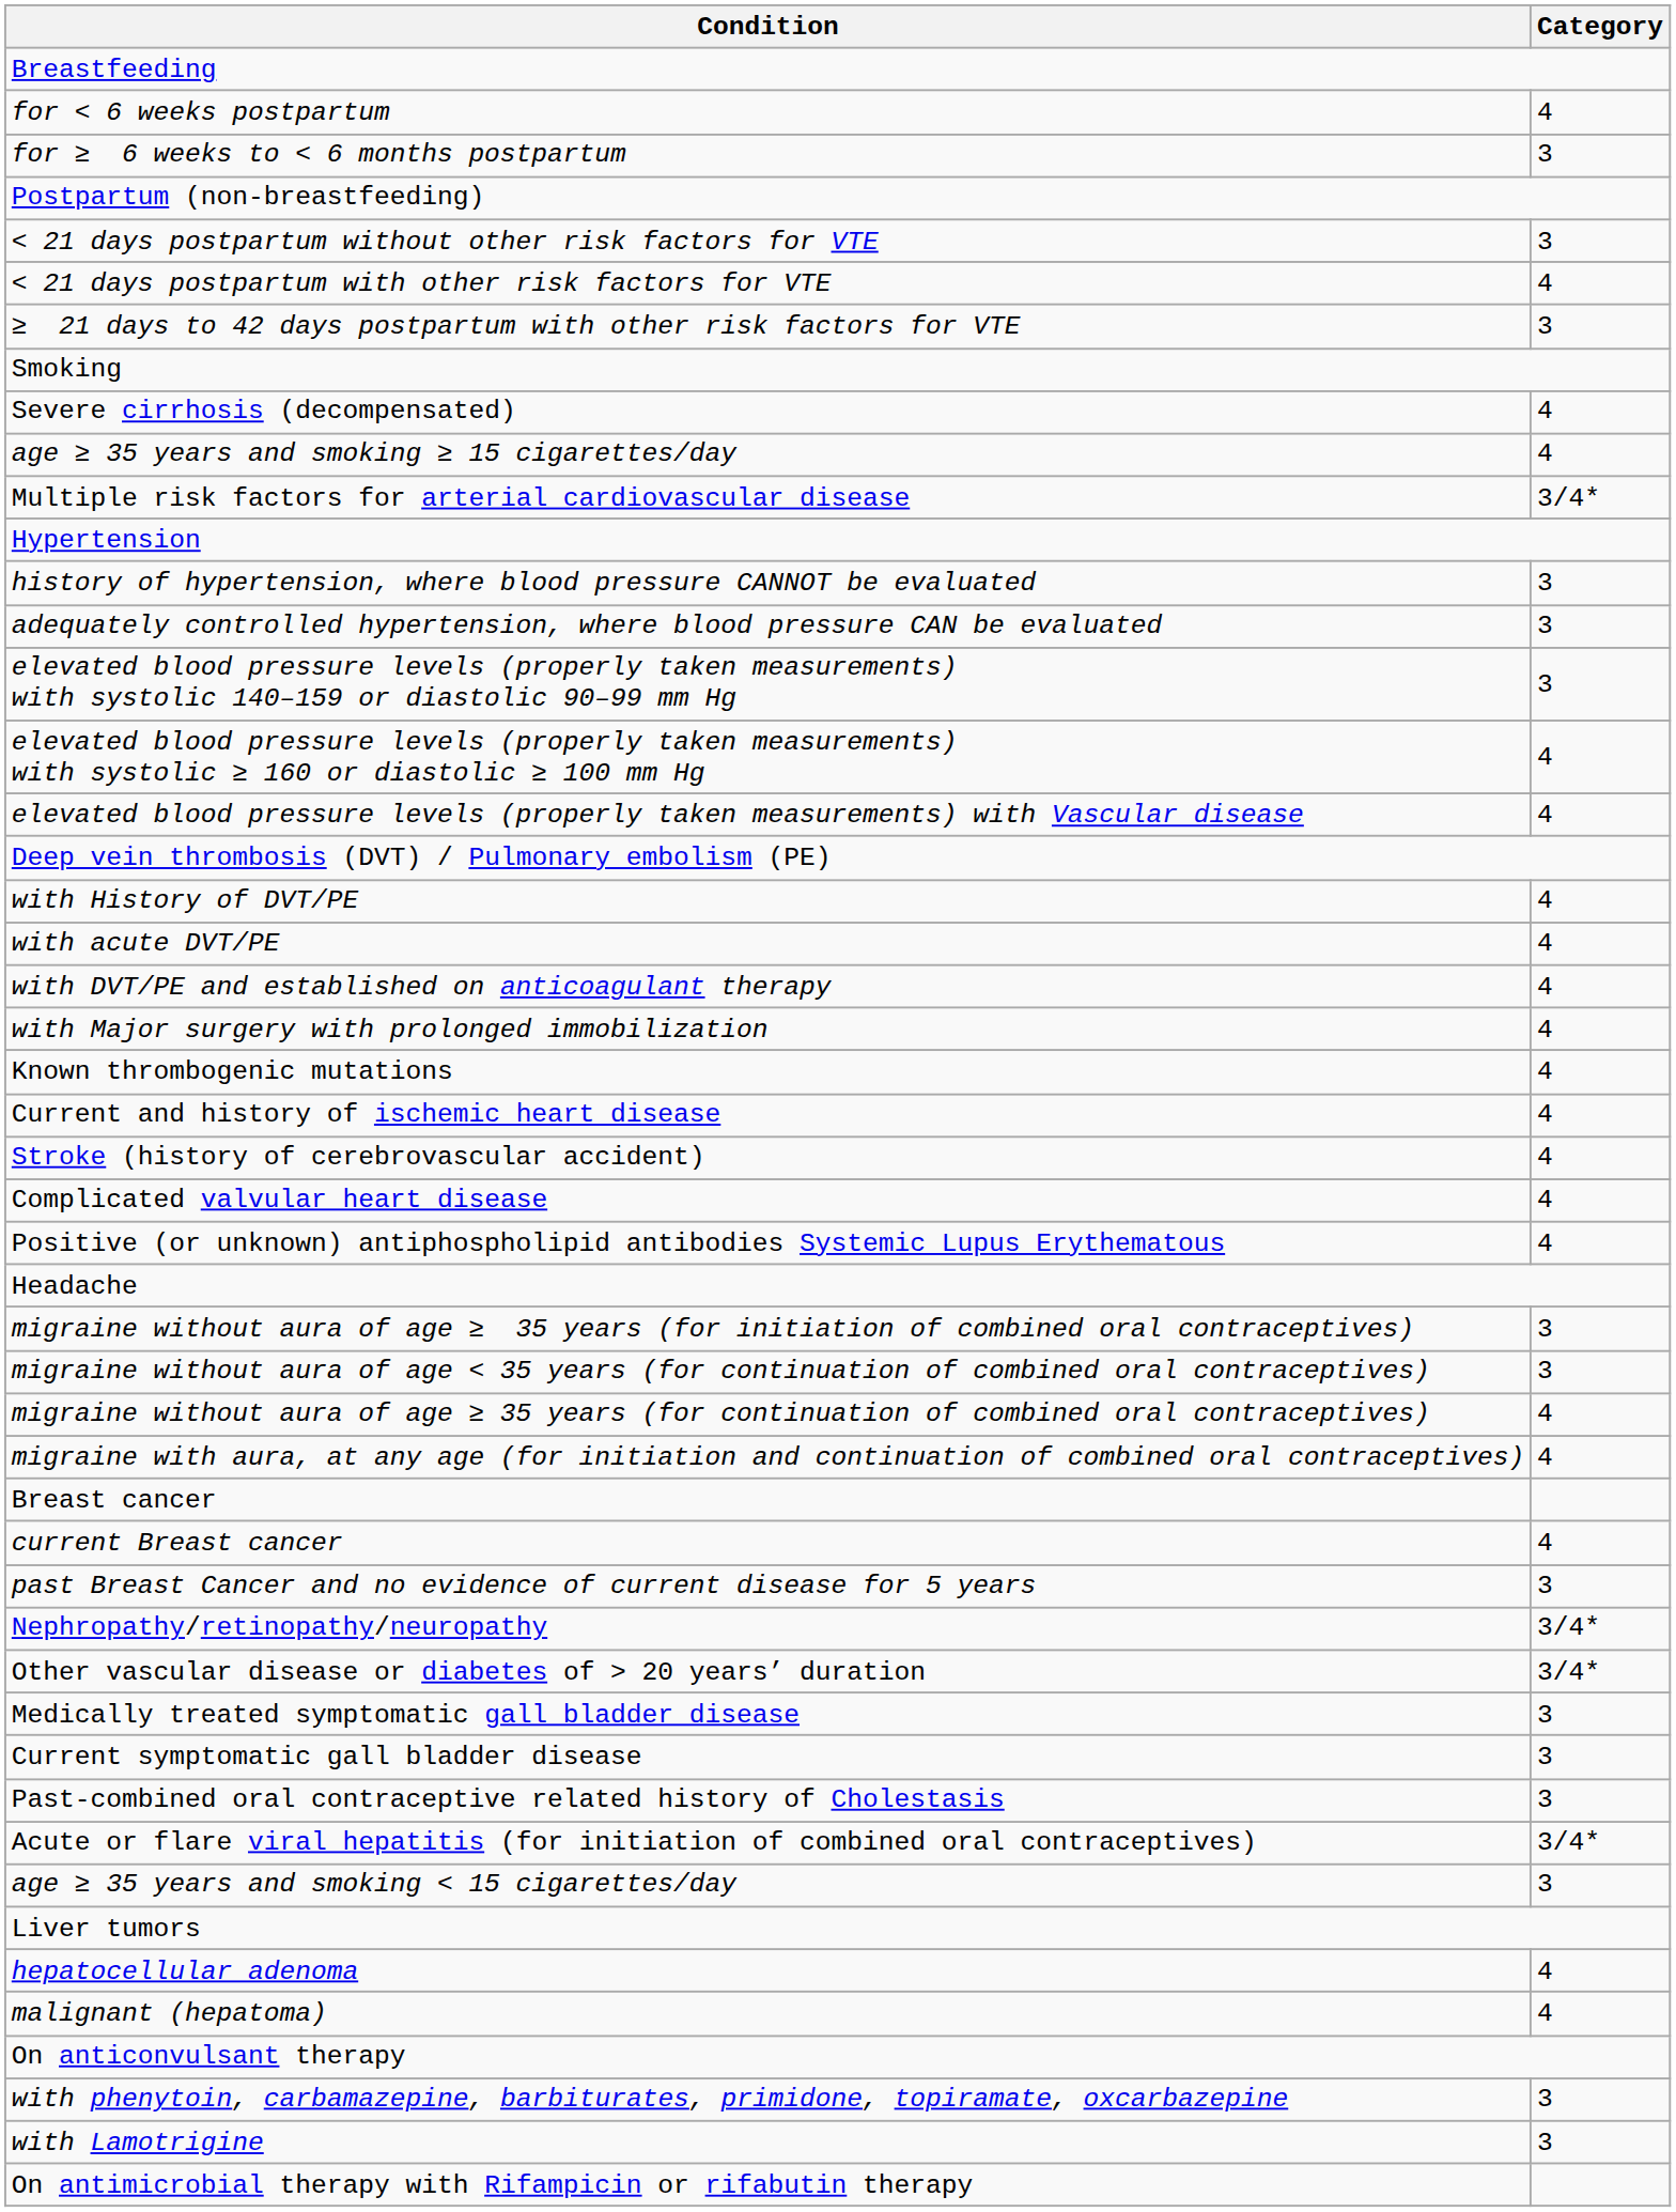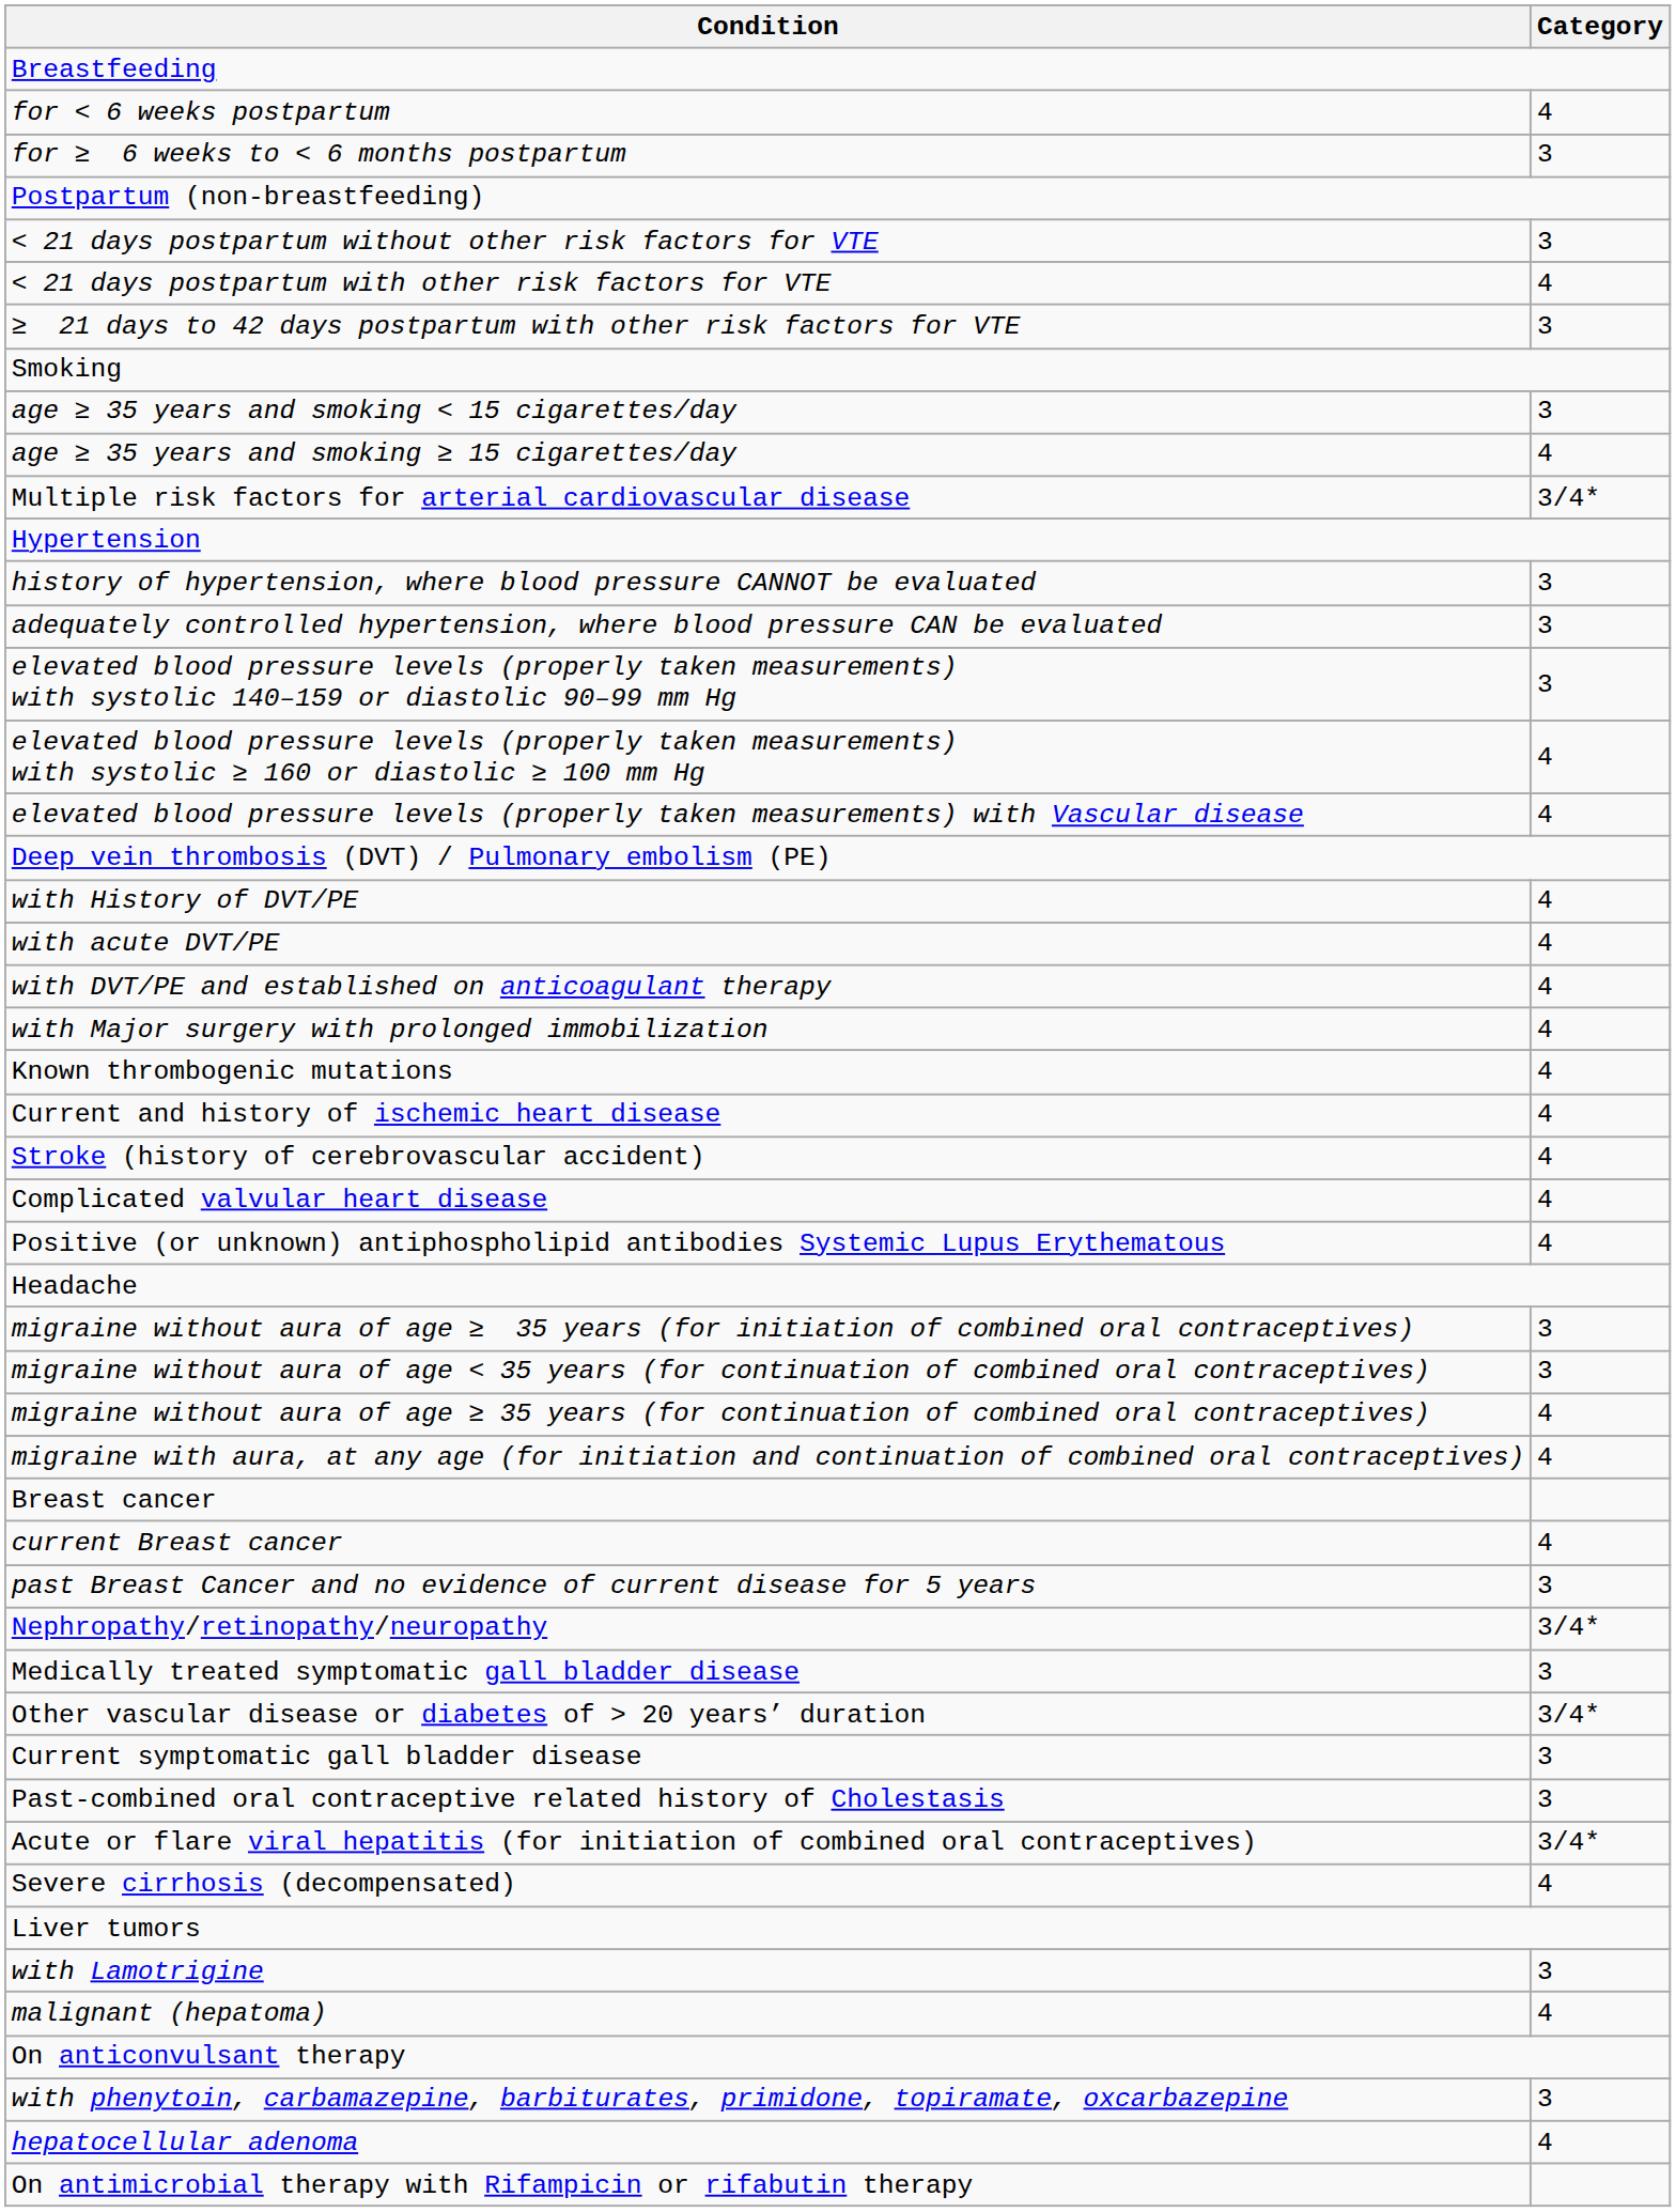rows swapped: age ≥ 35 years and smoking < 15 cigarettes/day <-> Severe cirrhosis (decompensated)
rows swapped: Other vascular disease or diabetes of > 20 years’ duration <-> Medically treated symptomatic gall bladder disease
rows swapped: hepatocellular adenoma <-> with Lamotrigine
